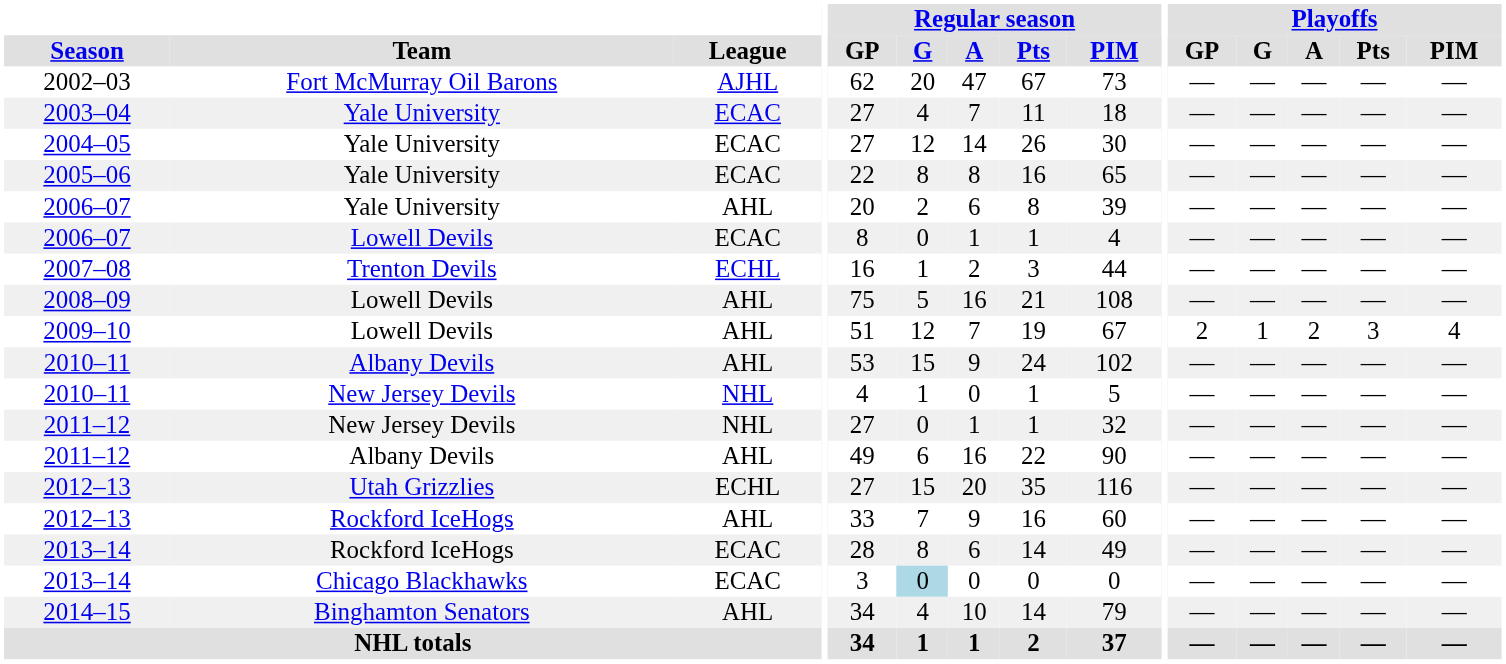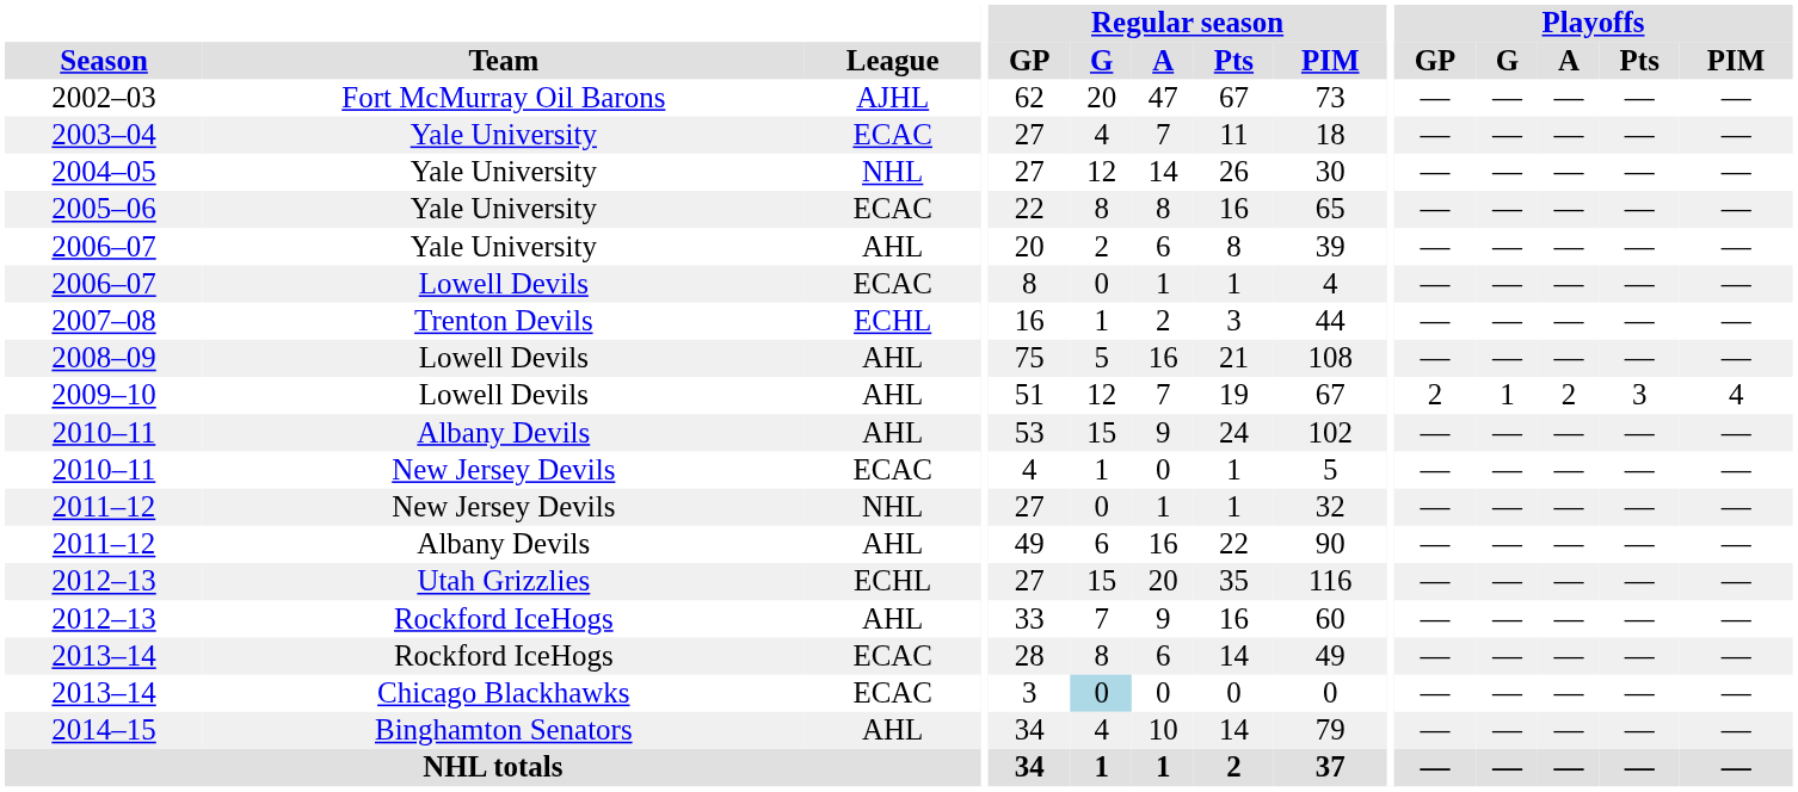2004–05 | League: ECAC -> NHL
2010–11 / New Jersey Devils | League: NHL -> ECAC
